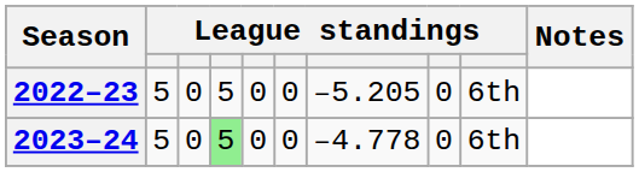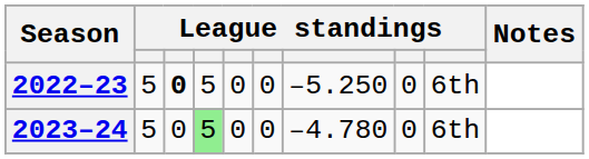2022–23 | column 3: normal -> bold
2022–23 | column 7: –5.205 -> –5.250
2023–24 | column 7: –4.778 -> –4.780
